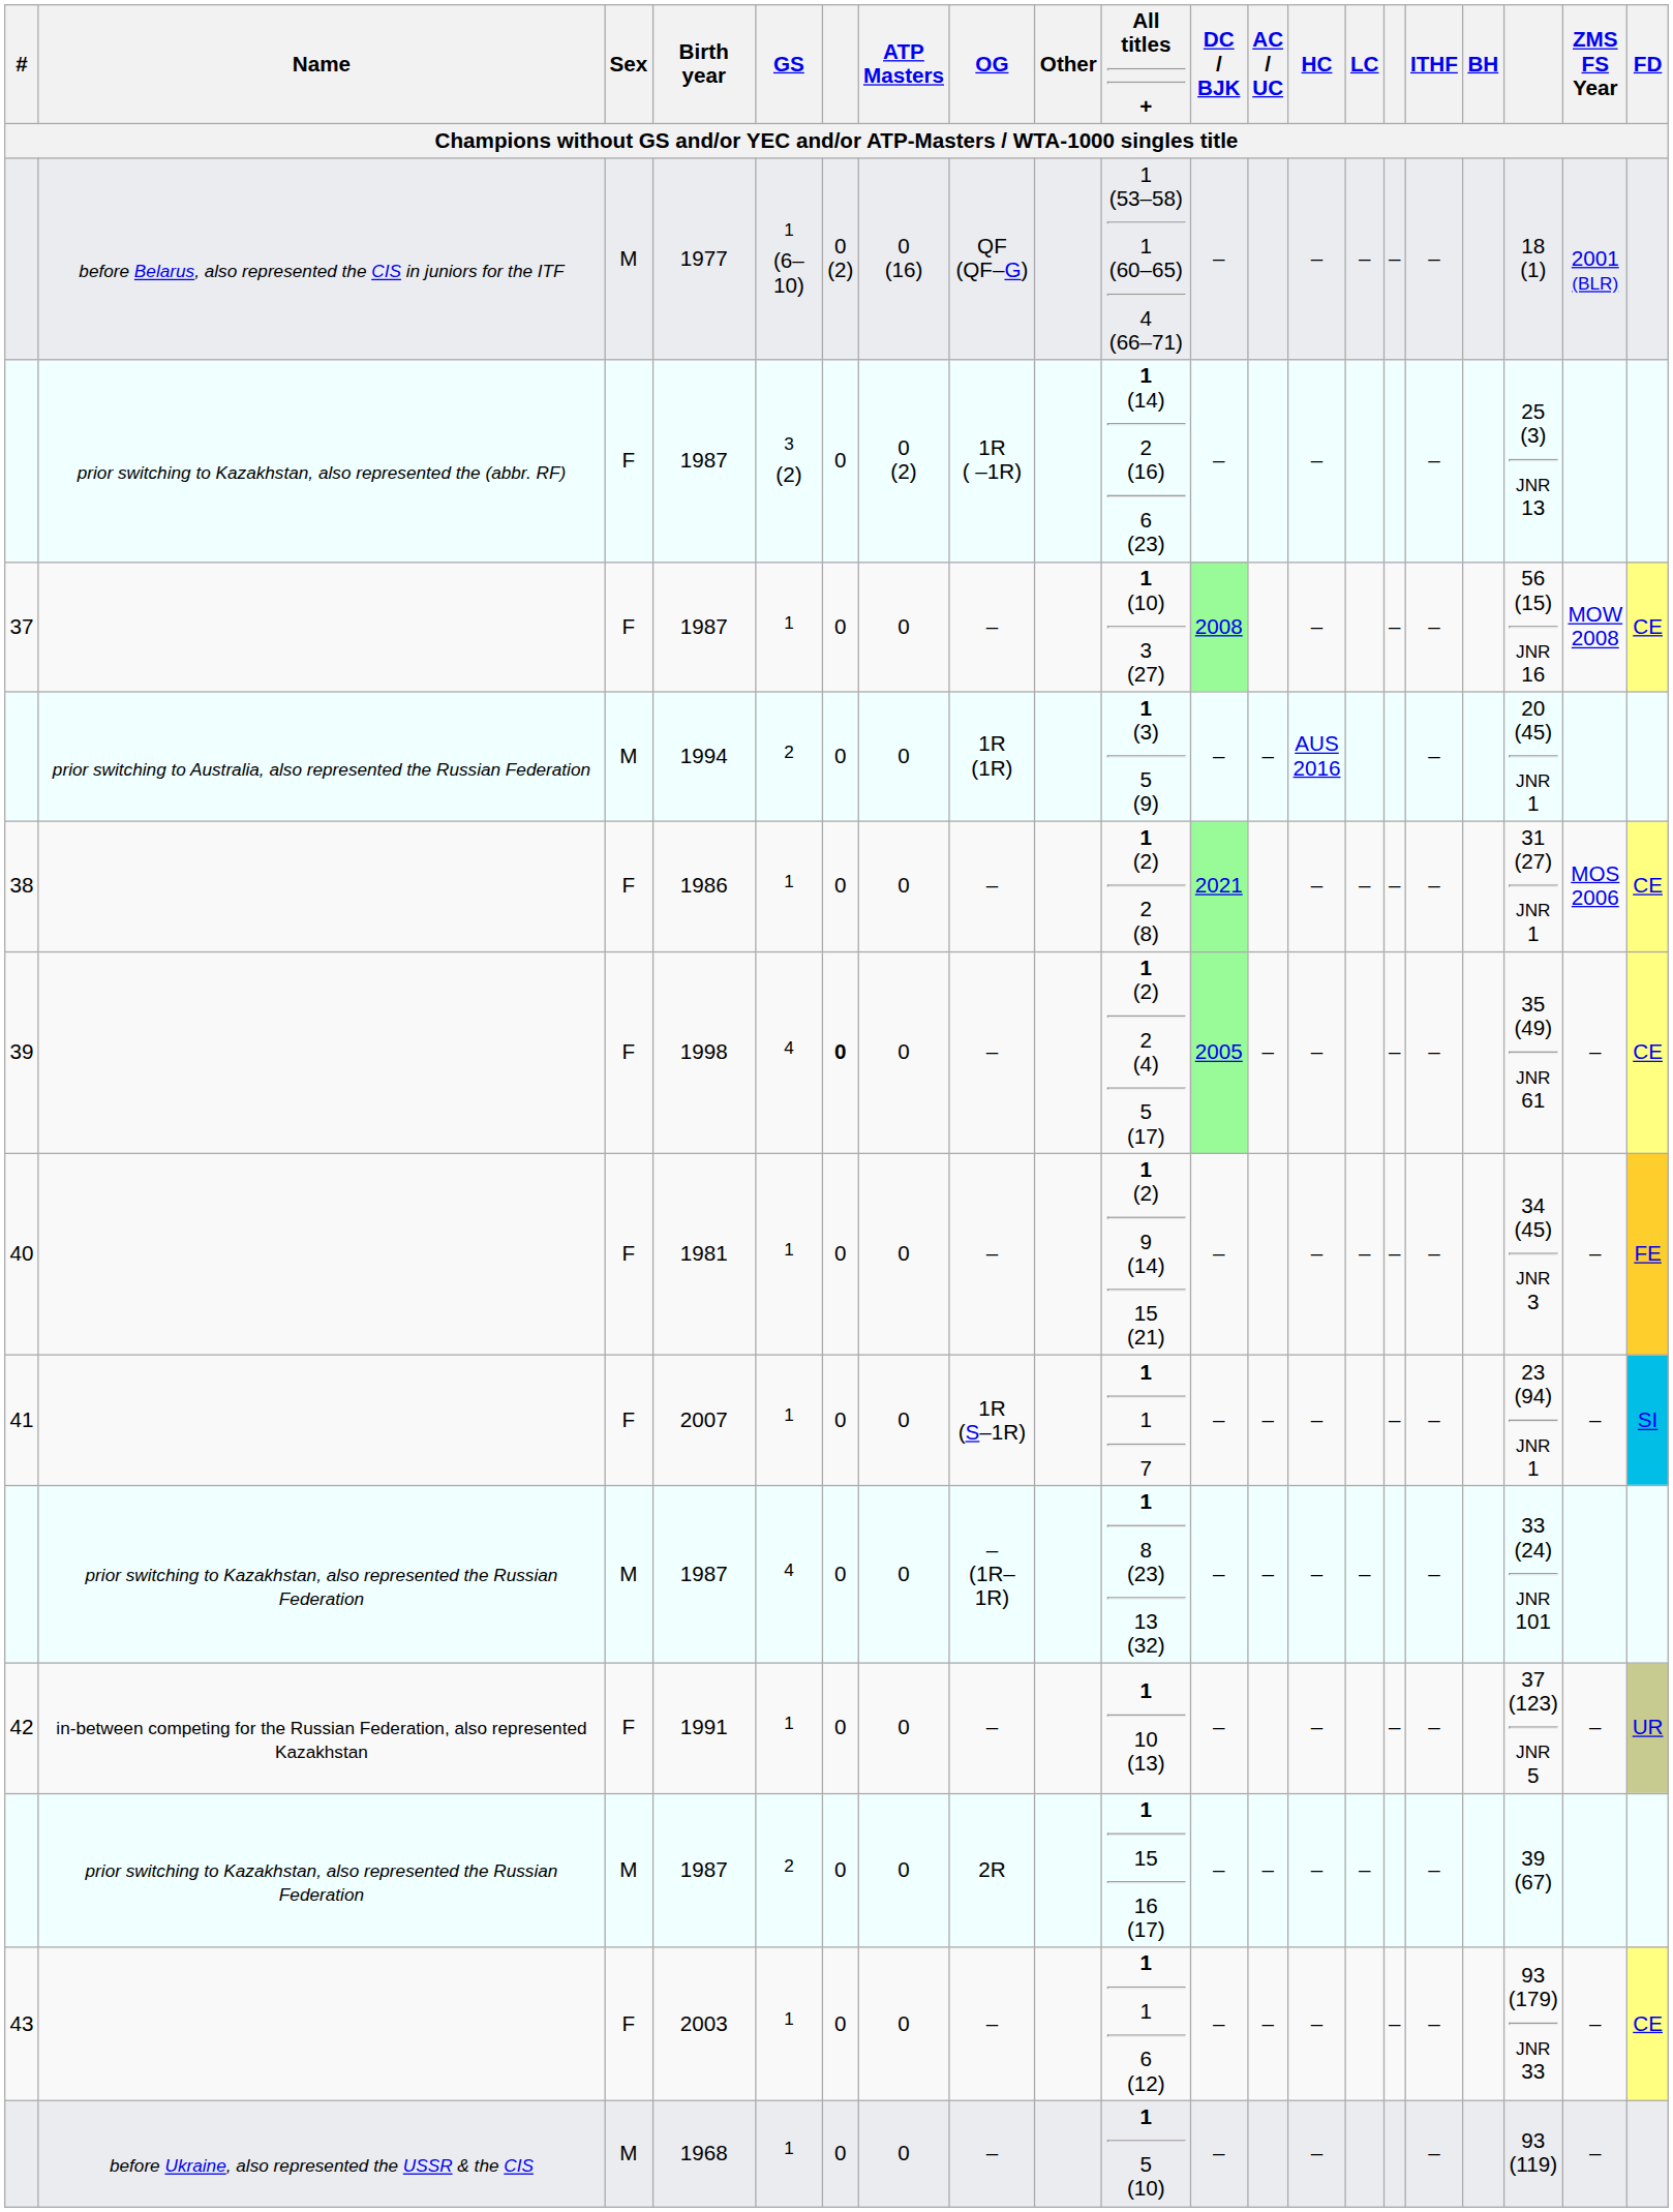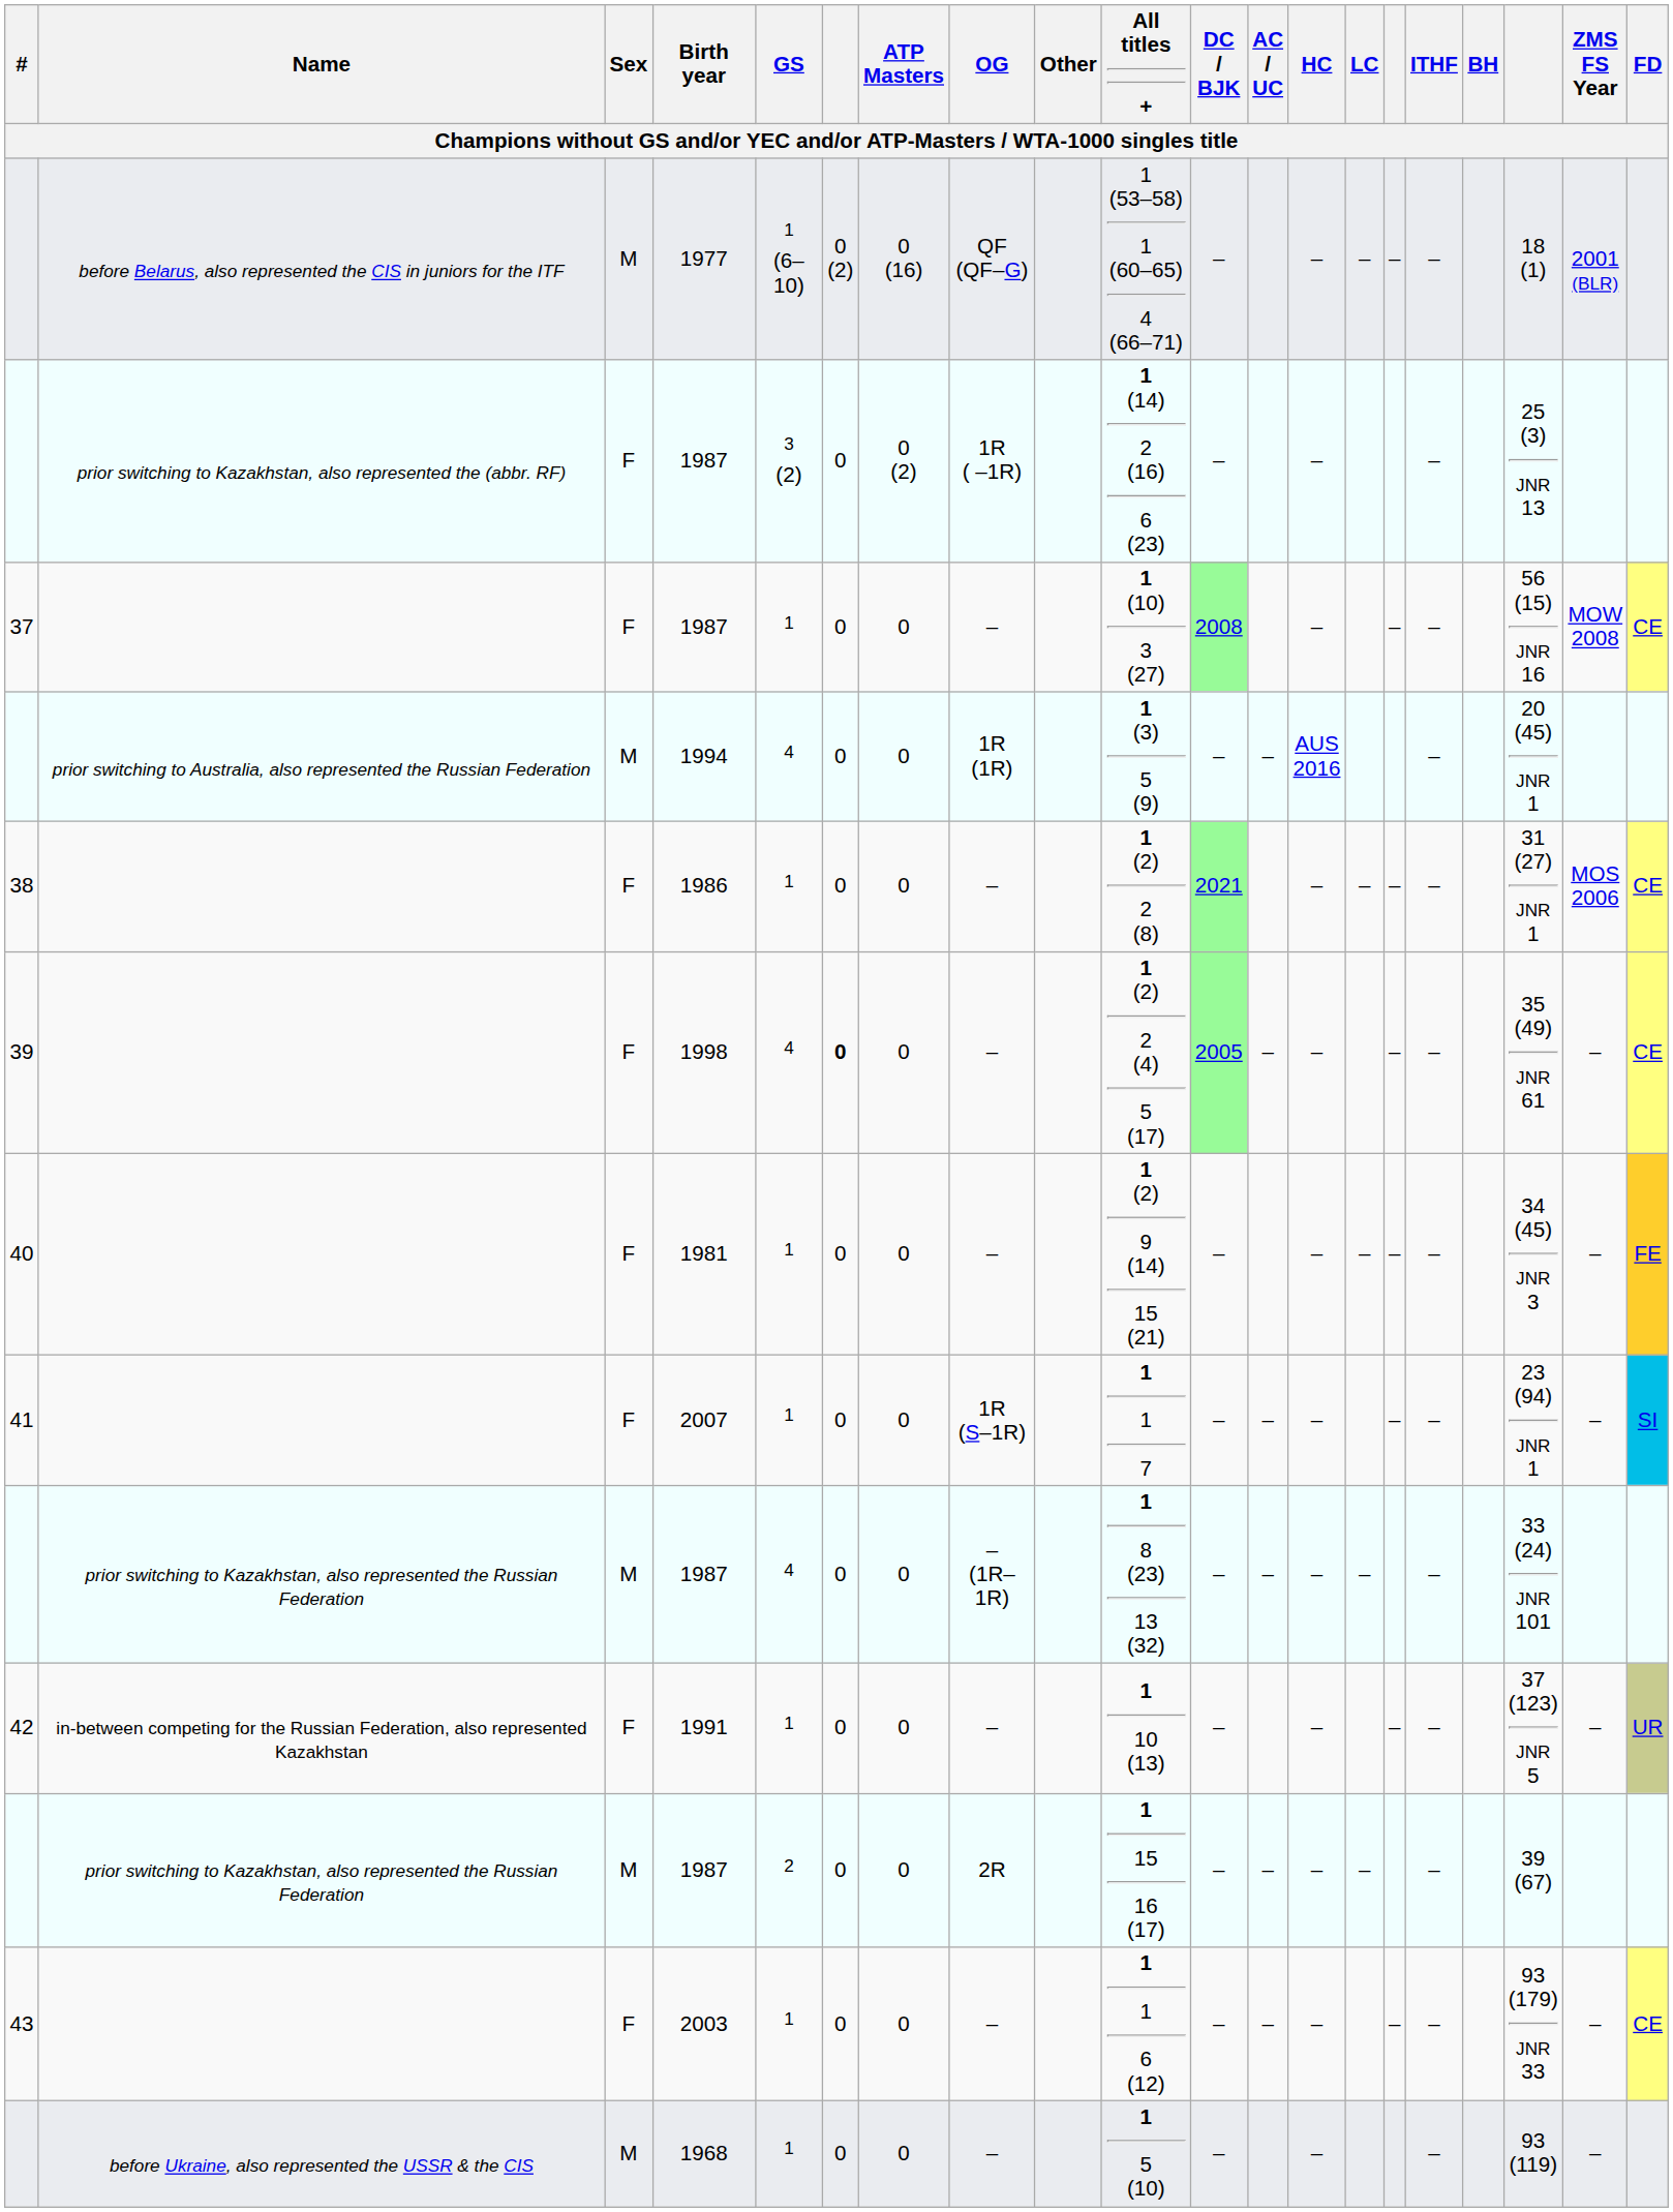1994 | GS: 2 -> 4
